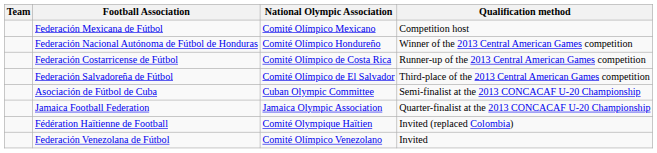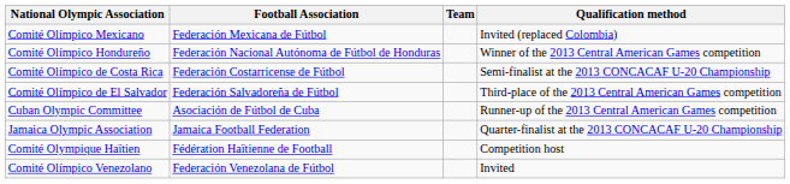columns swapped: Team <-> National Olympic Association
Federación Mexicana de Fútbol | Qualification method: Competition host -> Invited (replaced Colombia)
Federación Costarricense de Fútbol | Qualification method: Runner-up of the 2013 Central American Games competition -> Semi-finalist at the 2013 CONCACAF U-20 Championship
Asociación de Fútbol de Cuba | Qualification method: Semi-finalist at the 2013 CONCACAF U-20 Championship -> Runner-up of the 2013 Central American Games competition
Fédération Haïtienne de Football | Qualification method: Invited (replaced Colombia) -> Competition host
